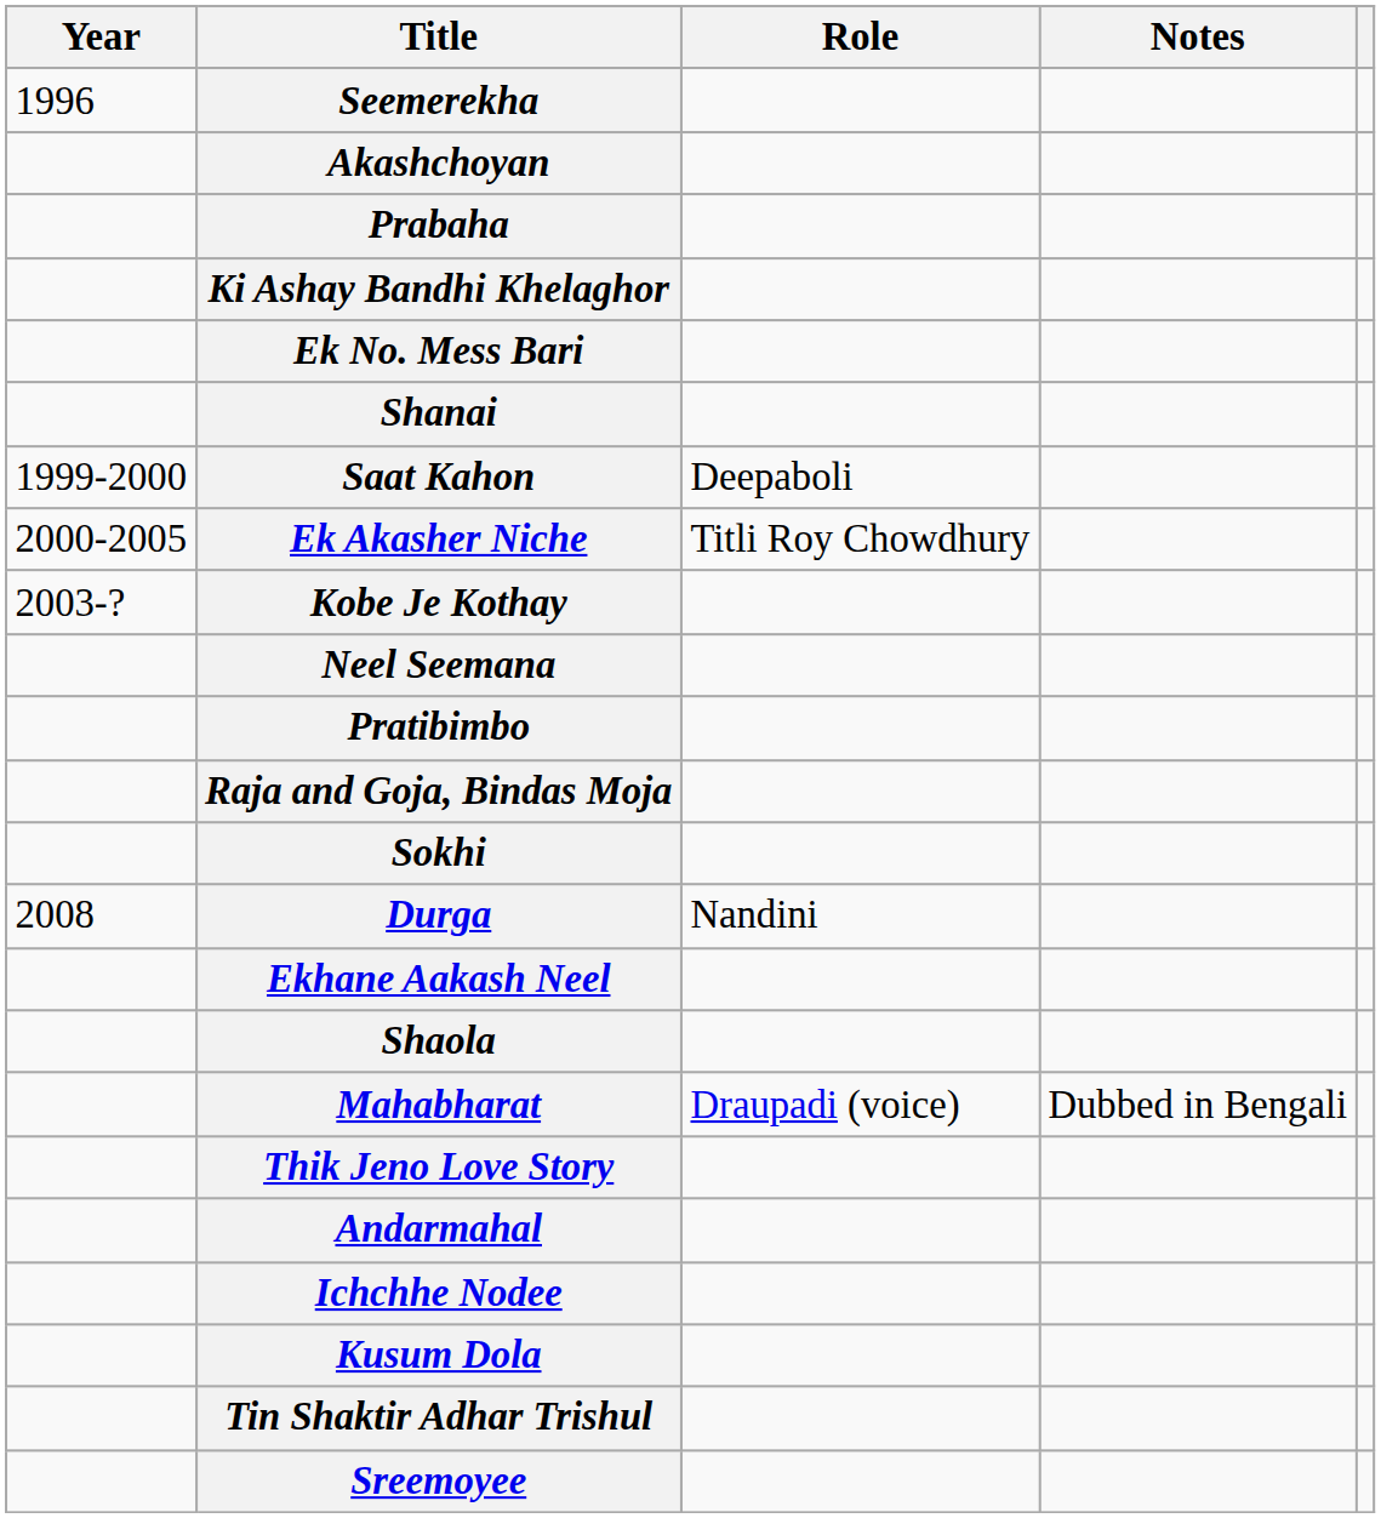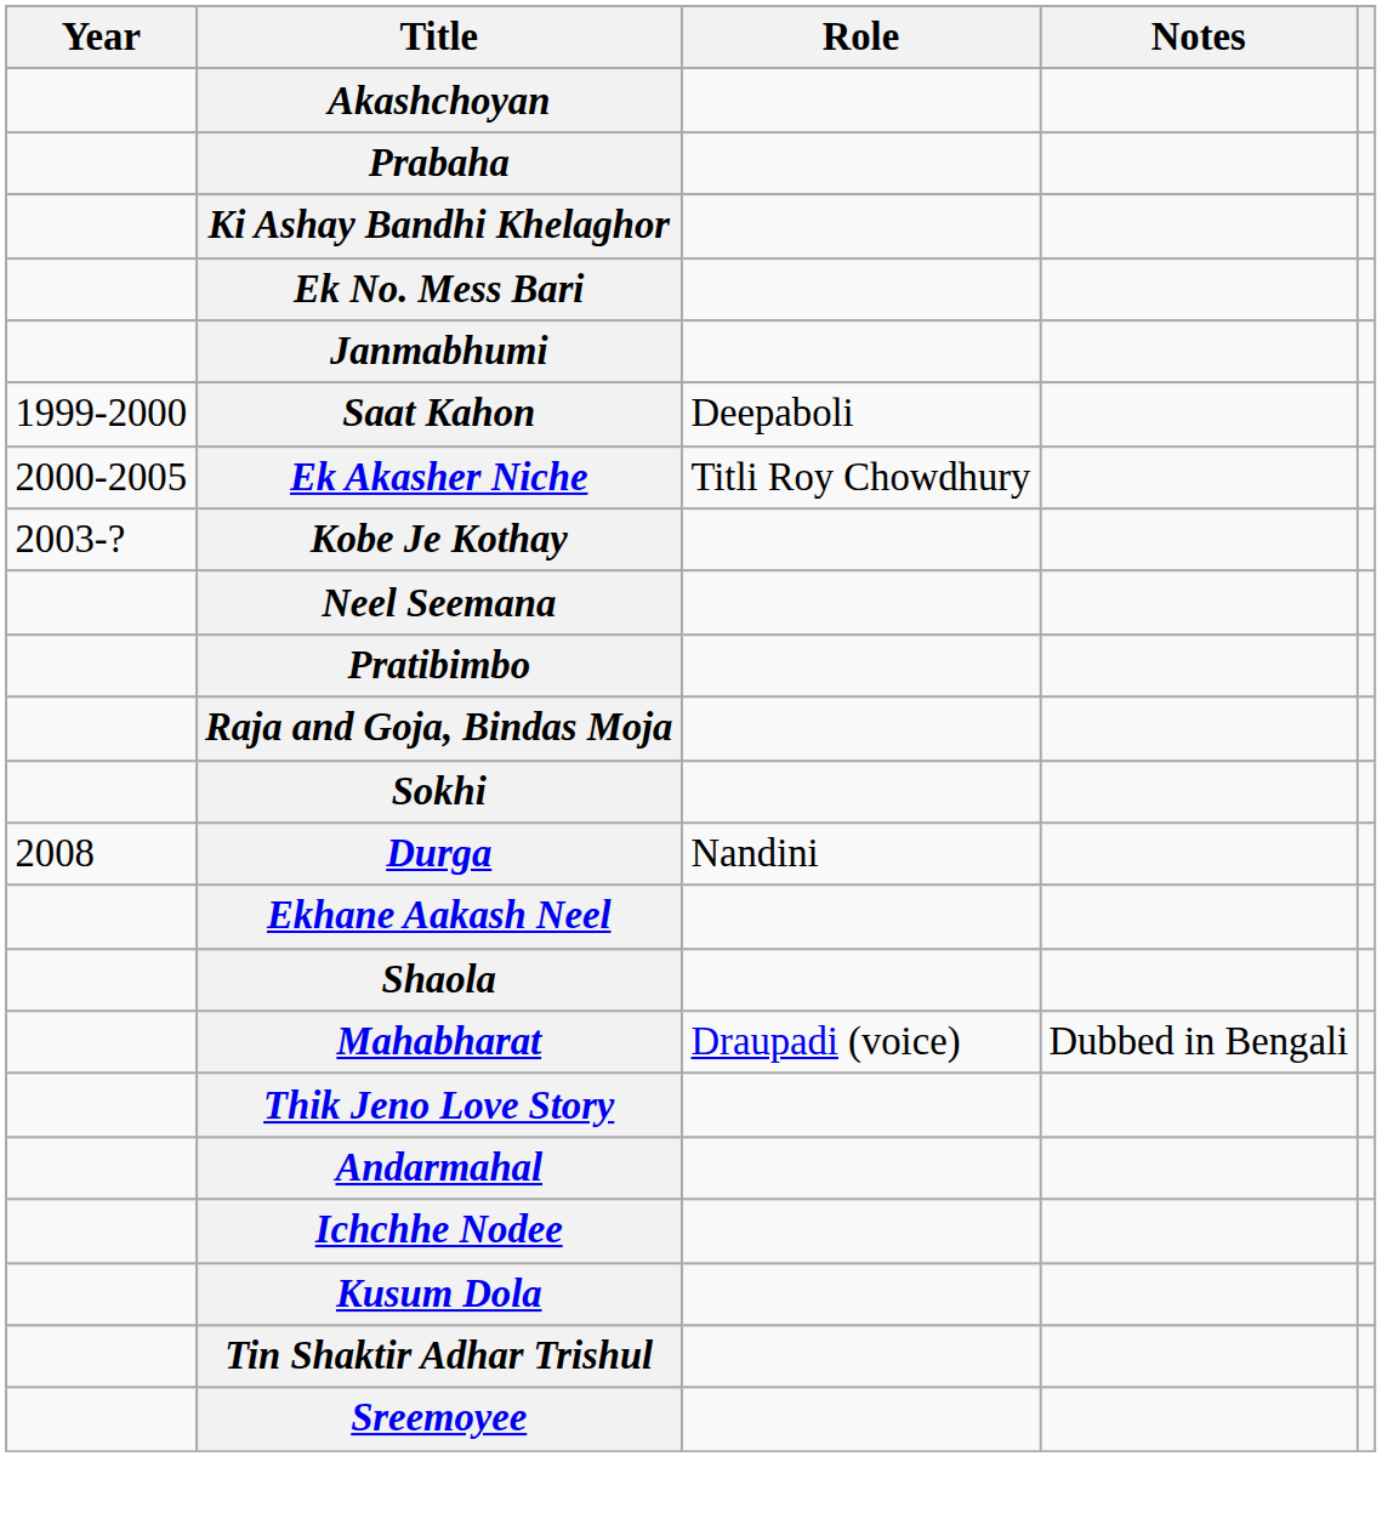- row: 1996 | Seemerekha
- row: Shanai
+ row: Janmabhumi
